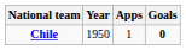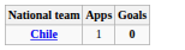- column: Year | 1950
